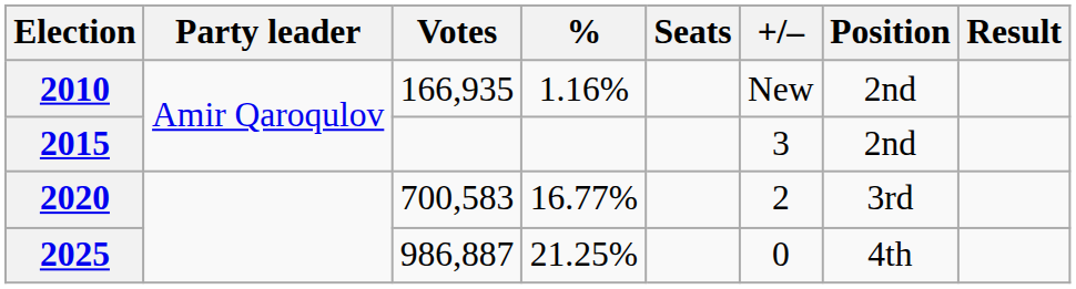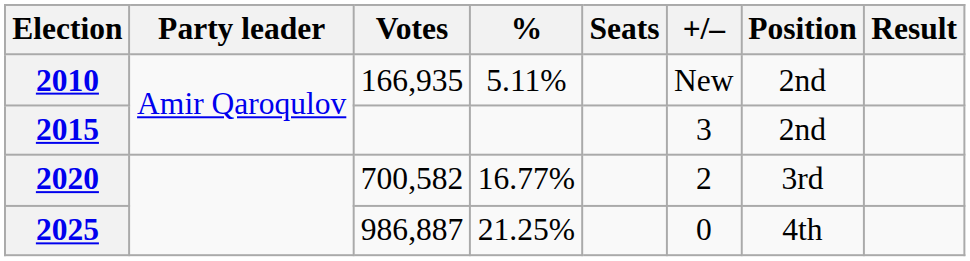2010 | %: 1.16% -> 5.11%
2020 | Votes: 700,583 -> 700,582
